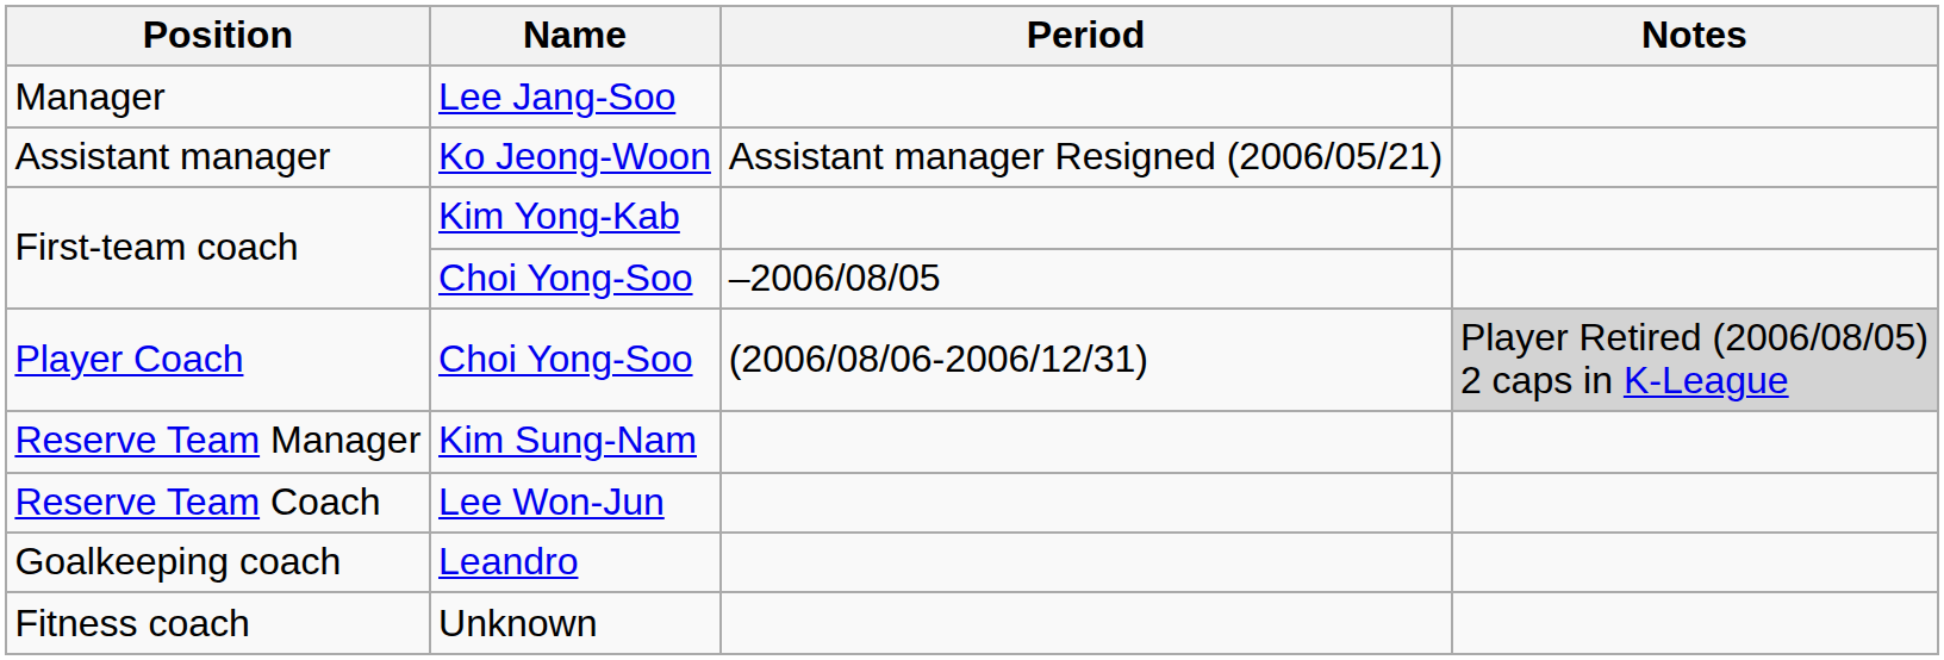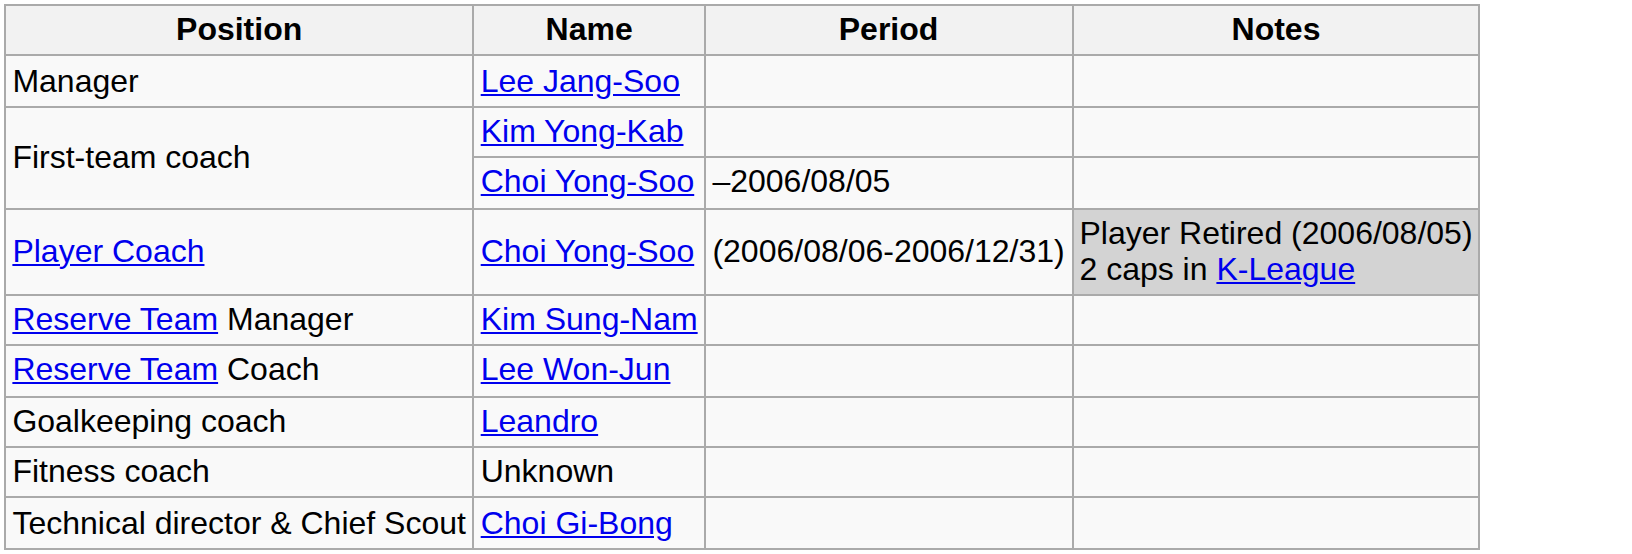- row: Assistant manager | Ko Jeong-Woon | Assistant manager Resigned (2006/05/21)
+ row: Technical director & Chief Scout | Choi Gi-Bong
